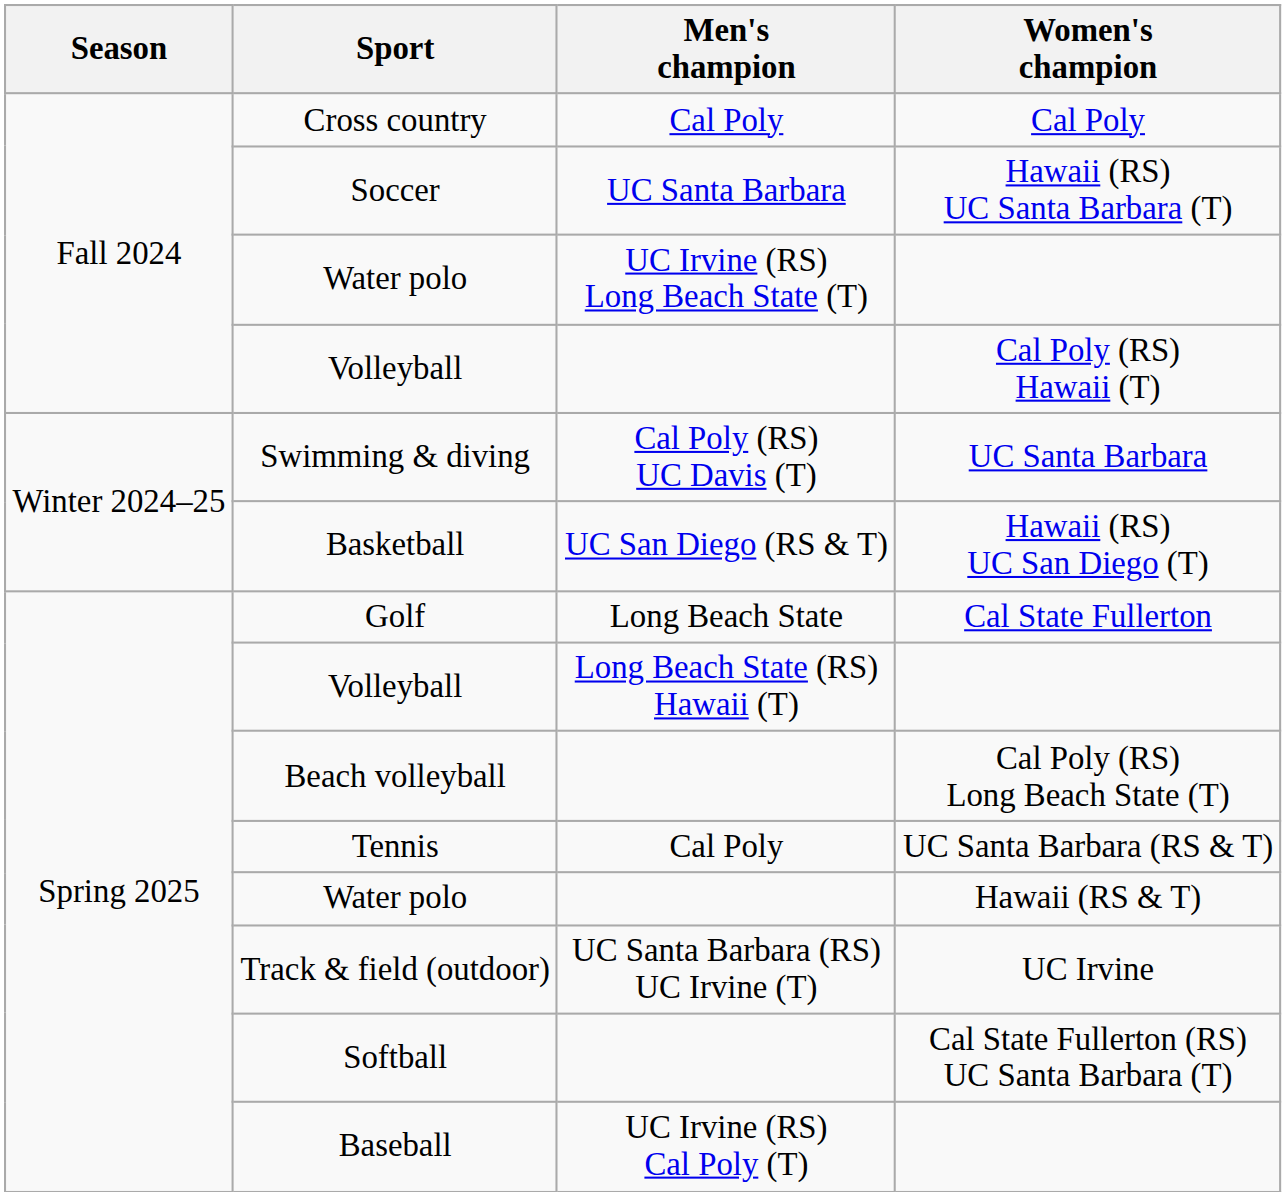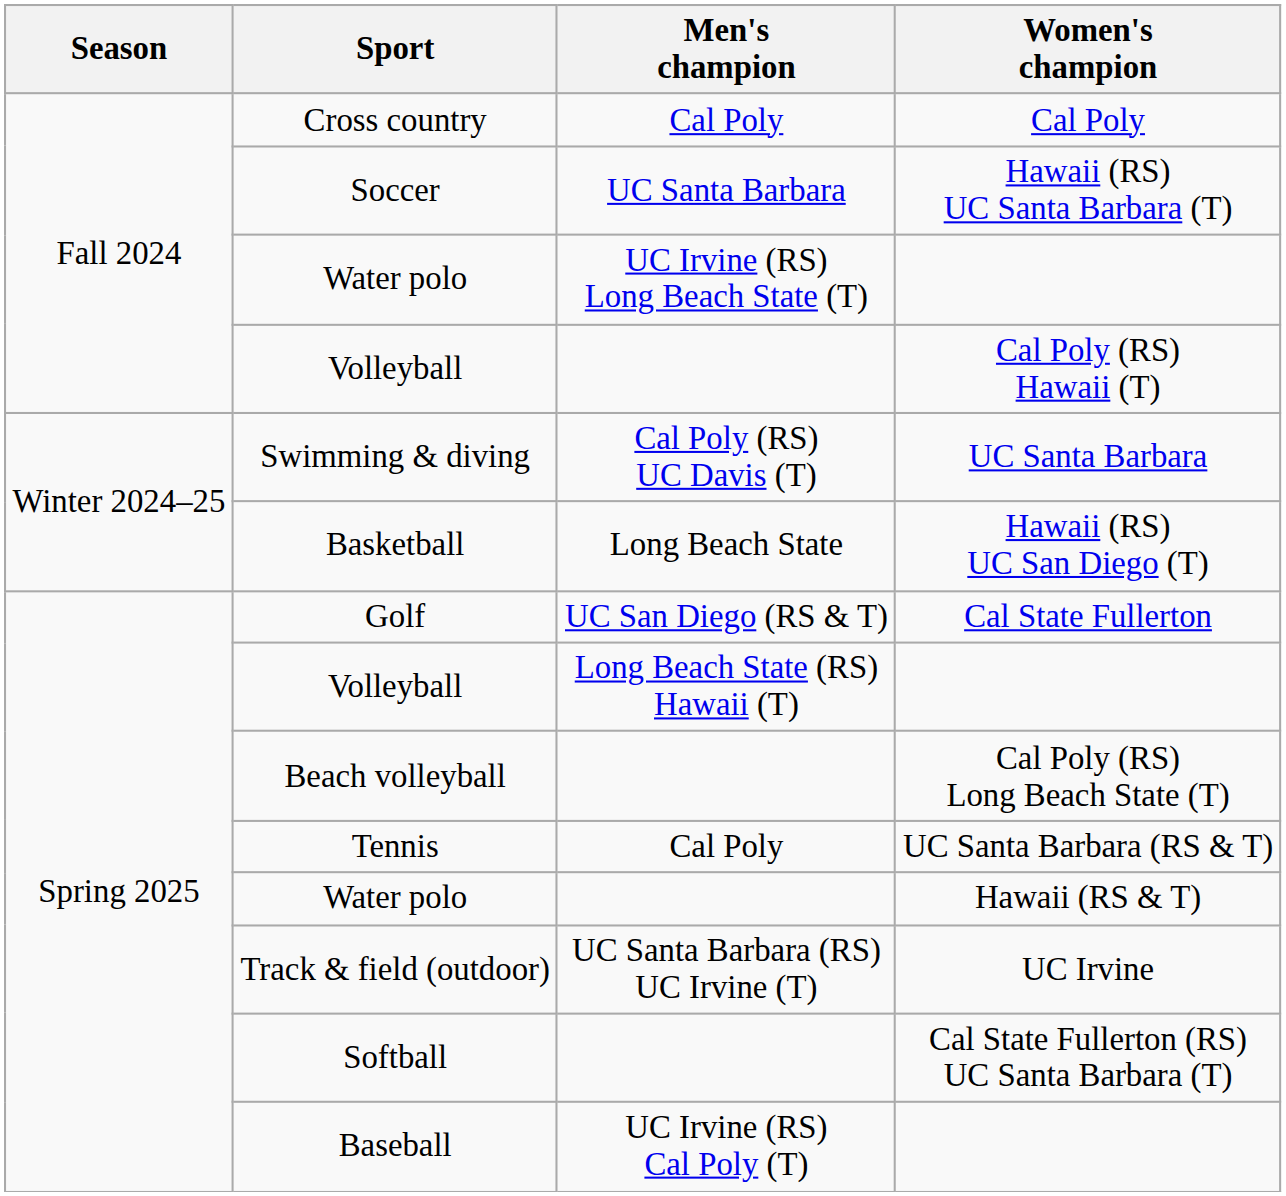Basketball | Men's champion: UC San Diego (RS & T) -> Long Beach State
Golf | Men's champion: Long Beach State -> UC San Diego (RS & T)
